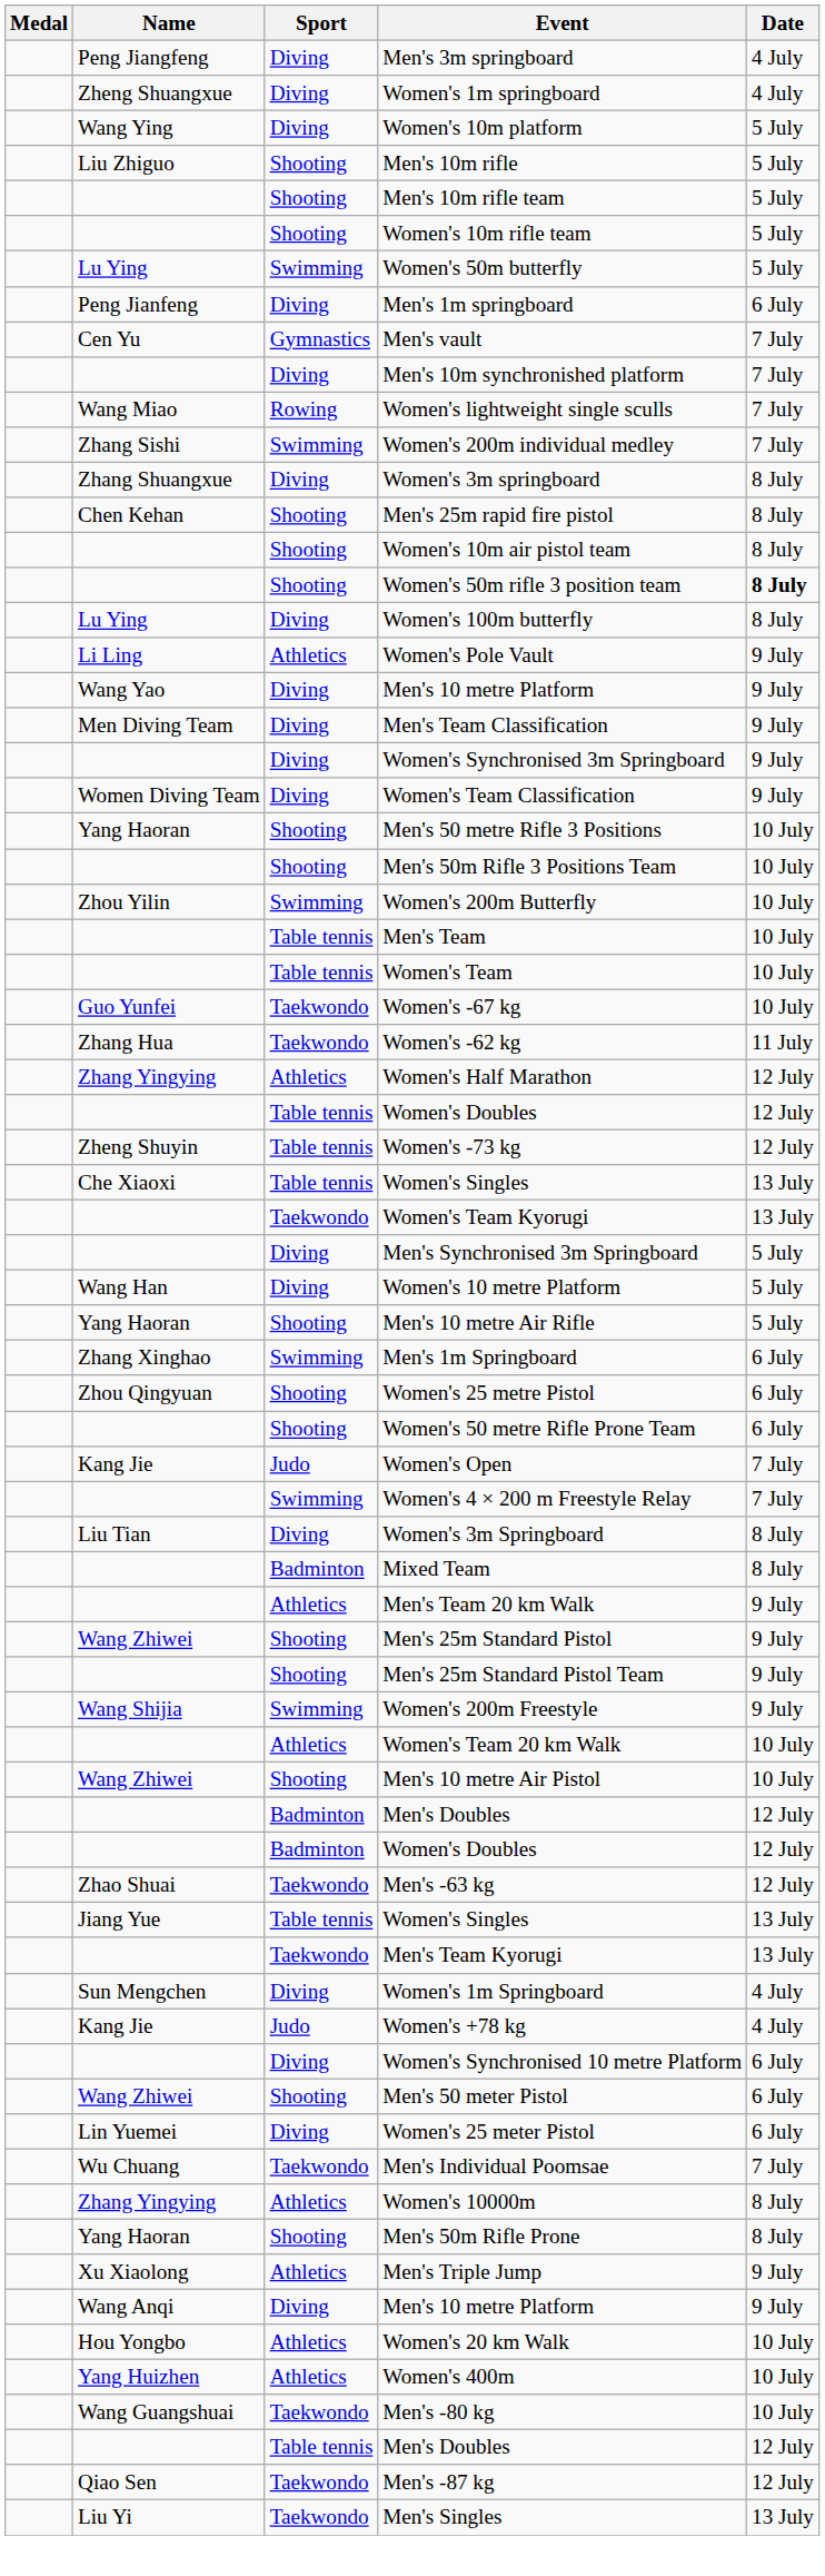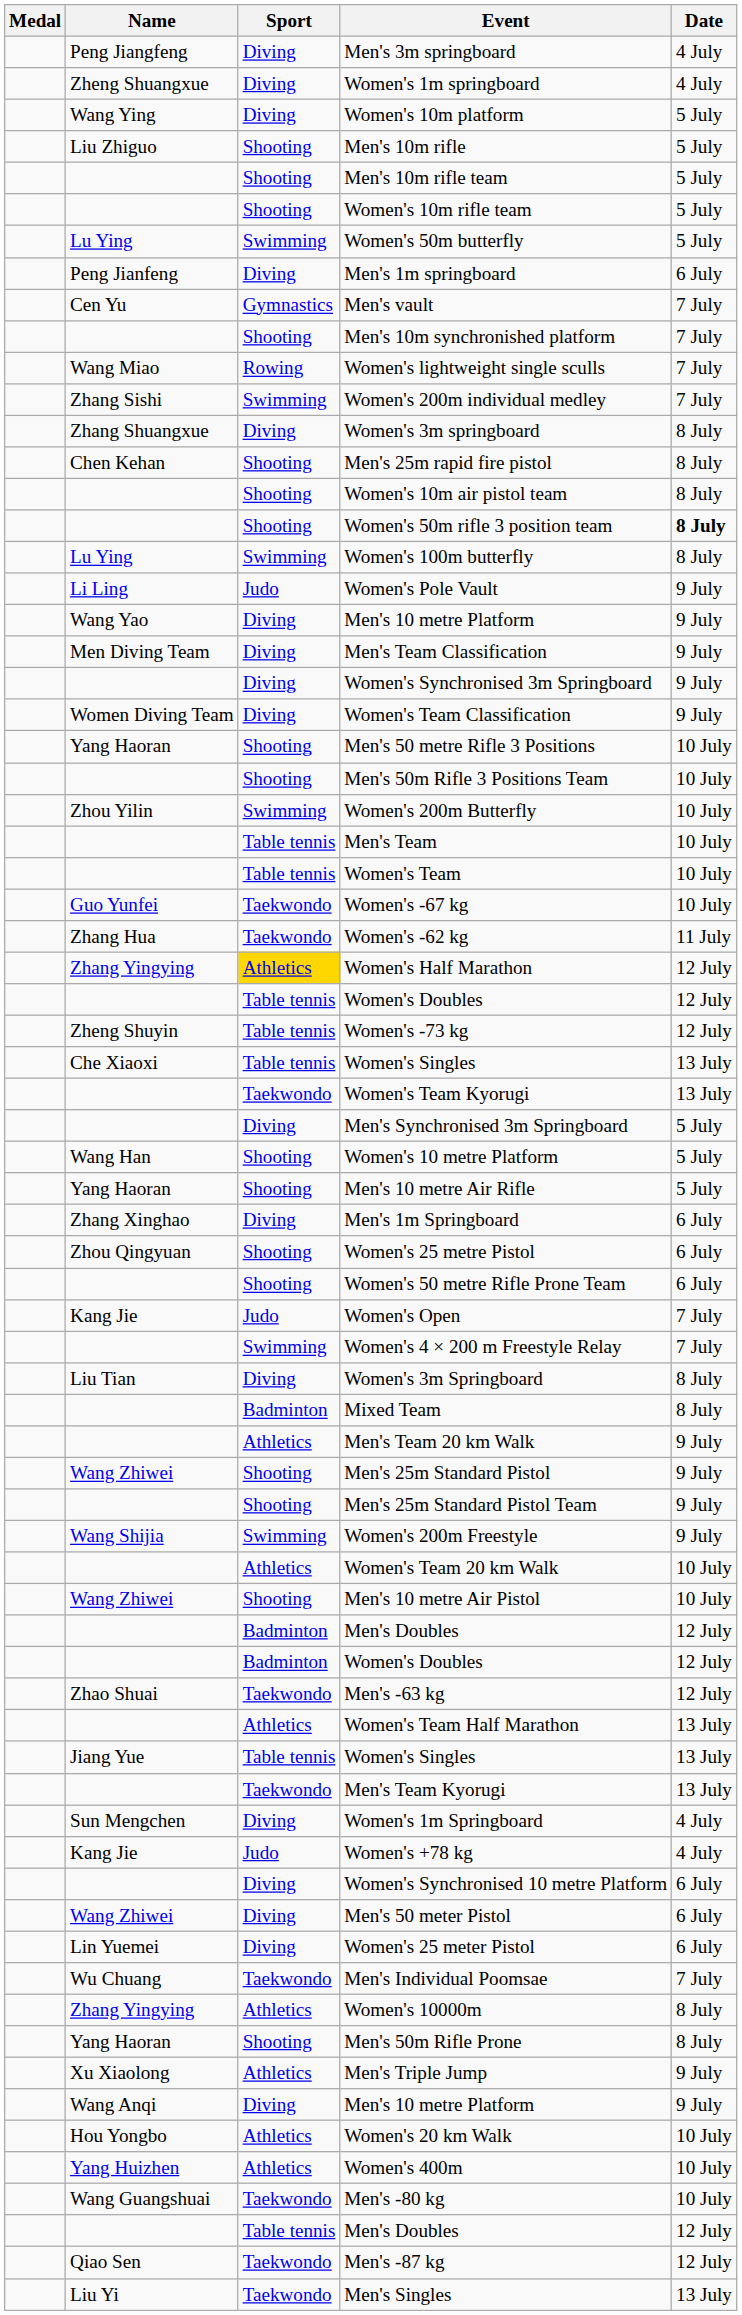Men's 10m synchronished platform | Sport: Diving -> Shooting
Women's 100m butterfly | Sport: Diving -> Swimming
Women's Pole Vault | Sport: Athletics -> Judo
Women's Half Marathon | Sport: no background -> gold background
Women's 10 metre Platform | Sport: Diving -> Shooting
Men's 1m Springboard | Sport: Swimming -> Diving
+ row: Athletics | Women's Team Half Marathon | 13 July
Men's 50 meter Pistol | Sport: Shooting -> Diving
